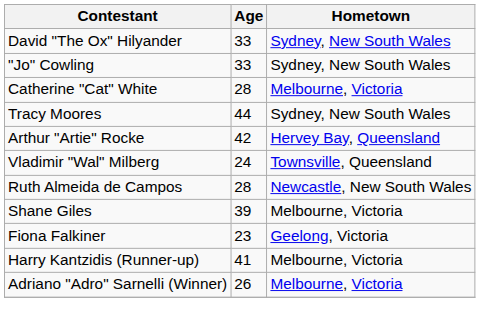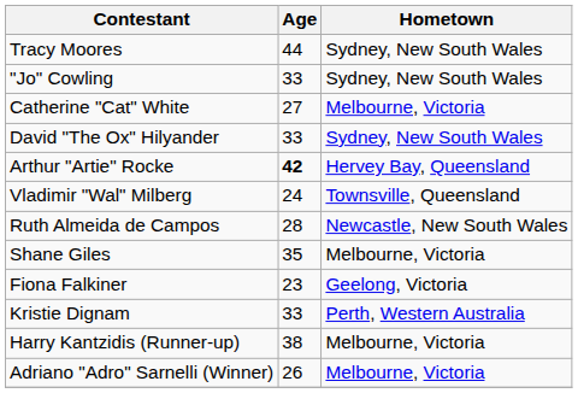rows swapped: David "The Ox" Hilyander <-> Tracy Moores
Catherine "Cat" White | Age: 28 -> 27
Arthur "Artie" Rocke | Age: normal -> bold
Shane Giles | Age: 39 -> 35
+ row: Kristie Dignam | 33 | Perth, Western Australia
Harry Kantzidis (Runner-up) | Age: 41 -> 38
